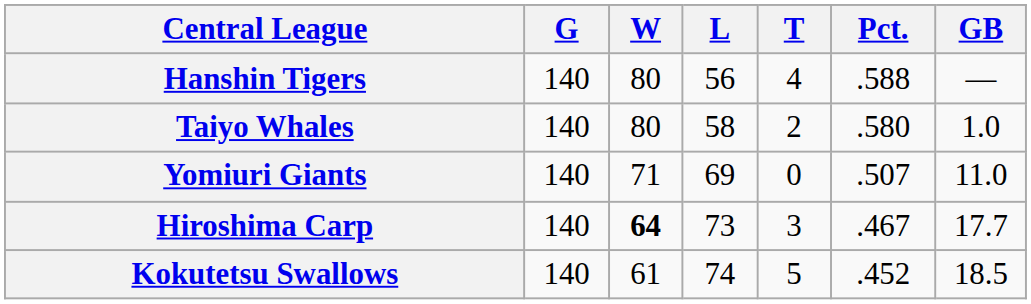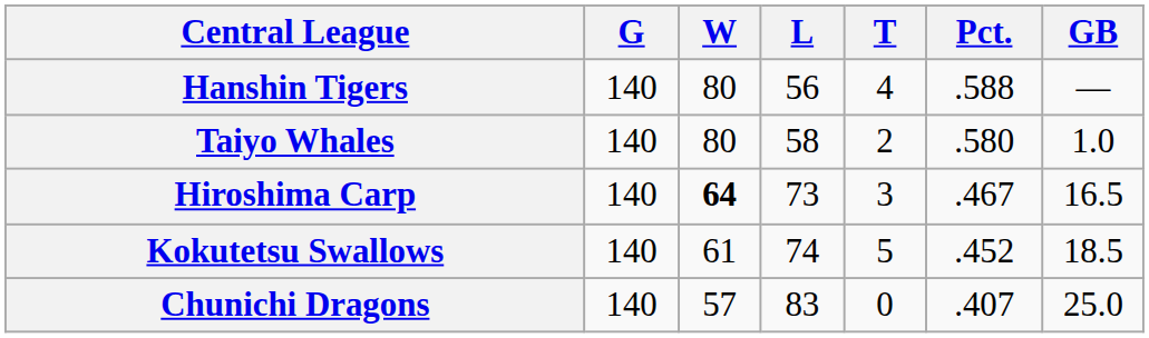- row: Yomiuri Giants | 140 | 71 | 69 | 0 | .507 | 11.0
Hiroshima Carp | GB: 17.7 -> 16.5
+ row: Chunichi Dragons | 140 | 57 | 83 | 0 | .407 | 25.0
